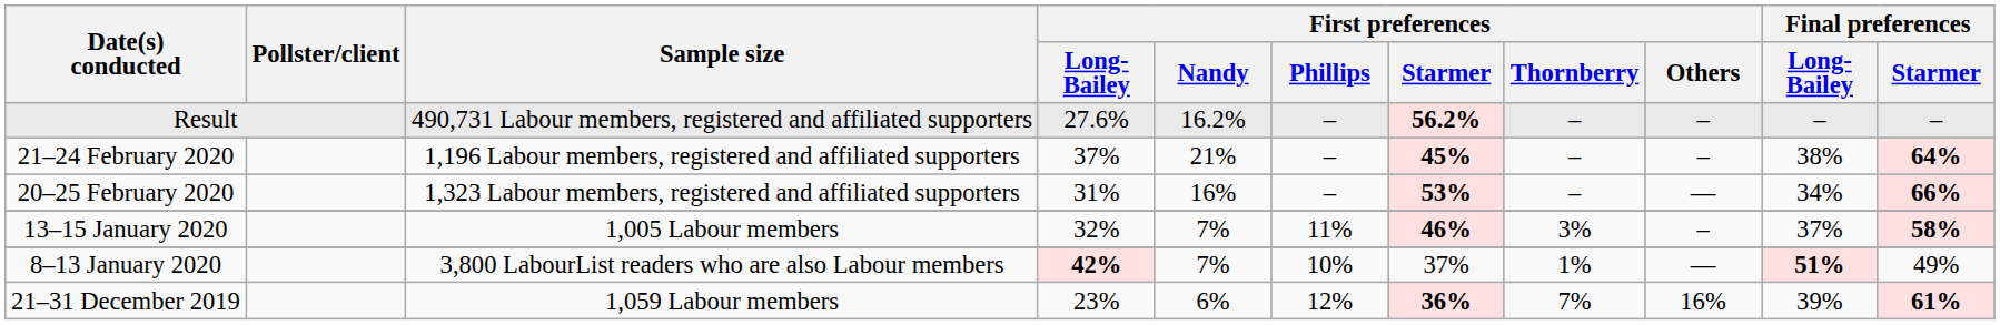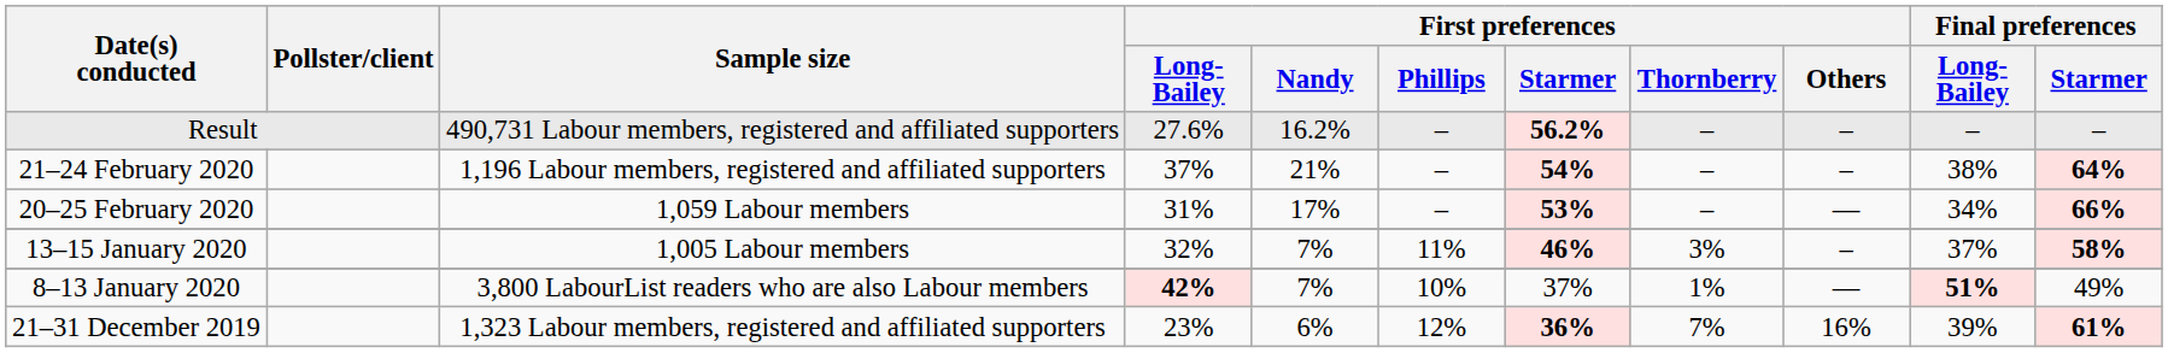21–24 February 2020 | First preferences / Starmer: 45% -> 54%
20–25 February 2020 | Sample size: 1,323 Labour members, registered and affiliated supporters -> 1,059 Labour members
20–25 February 2020 | First preferences / Nandy: 16% -> 17%
21–31 December 2019 | Sample size: 1,059 Labour members -> 1,323 Labour members, registered and affiliated supporters
